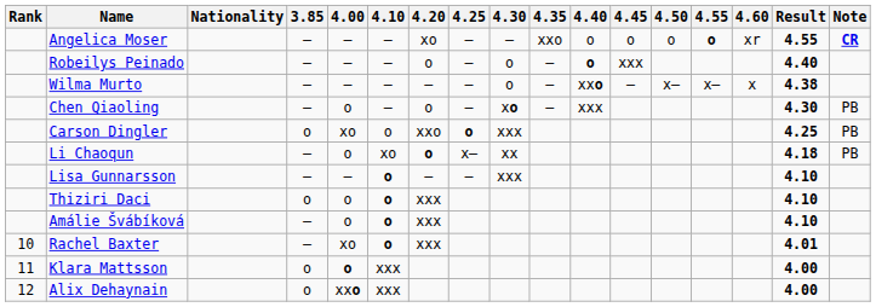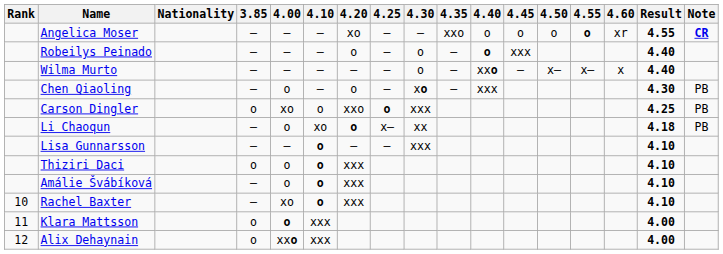Wilma Murto | Result: 4.38 -> 4.40
Rachel Baxter | Result: 4.01 -> 4.10
